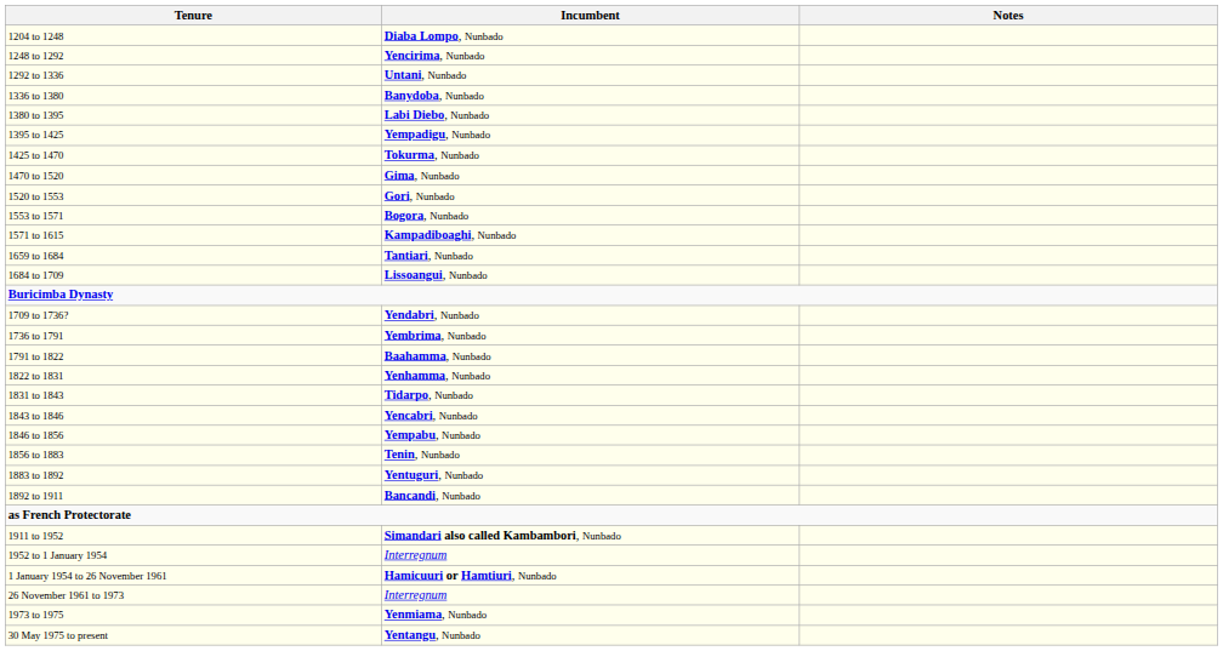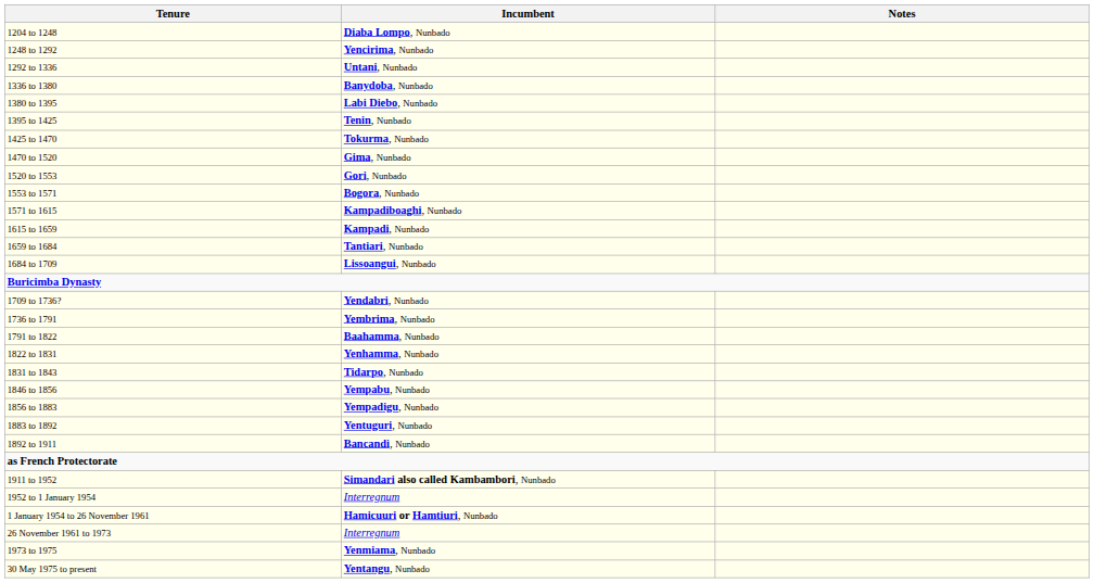1395 to 1425 | Incumbent: Yempadigu, Nunbado -> Tenin, Nunbado
+ row: 1615 to 1659 | Kampadi, Nunbado
- row: 1843 to 1846 | Yencabri, Nunbado
1856 to 1883 | Incumbent: Tenin, Nunbado -> Yempadigu, Nunbado
